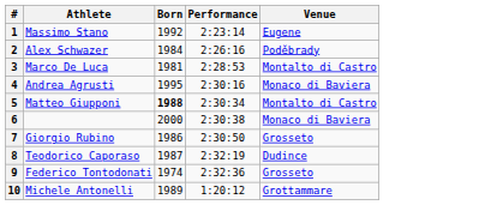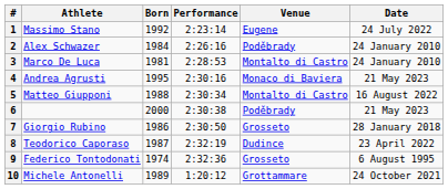+ column: Date | 24 July 2022 | 24 January 2010 | 24 January 2010 | 21 May 2023 | 16 August 2022 | 21 May 2023 | 28 January 2018 | 23 April 2022 | 6 August 1995 | 24 October 2021
5 | Born: bold -> normal
6 | Venue: Monaco di Baviera -> Poděbrady
